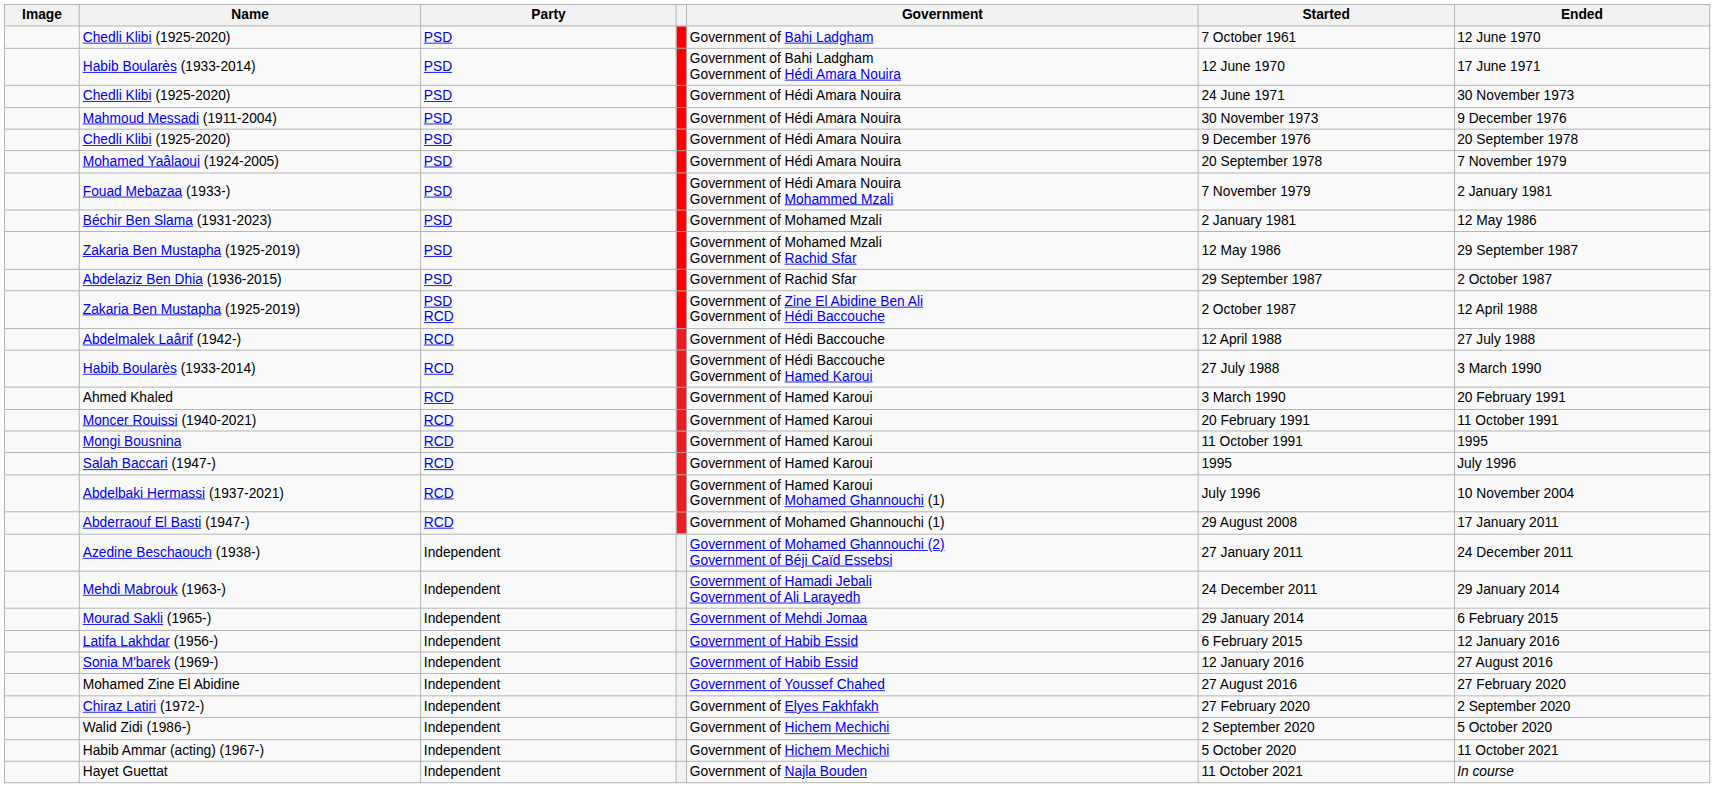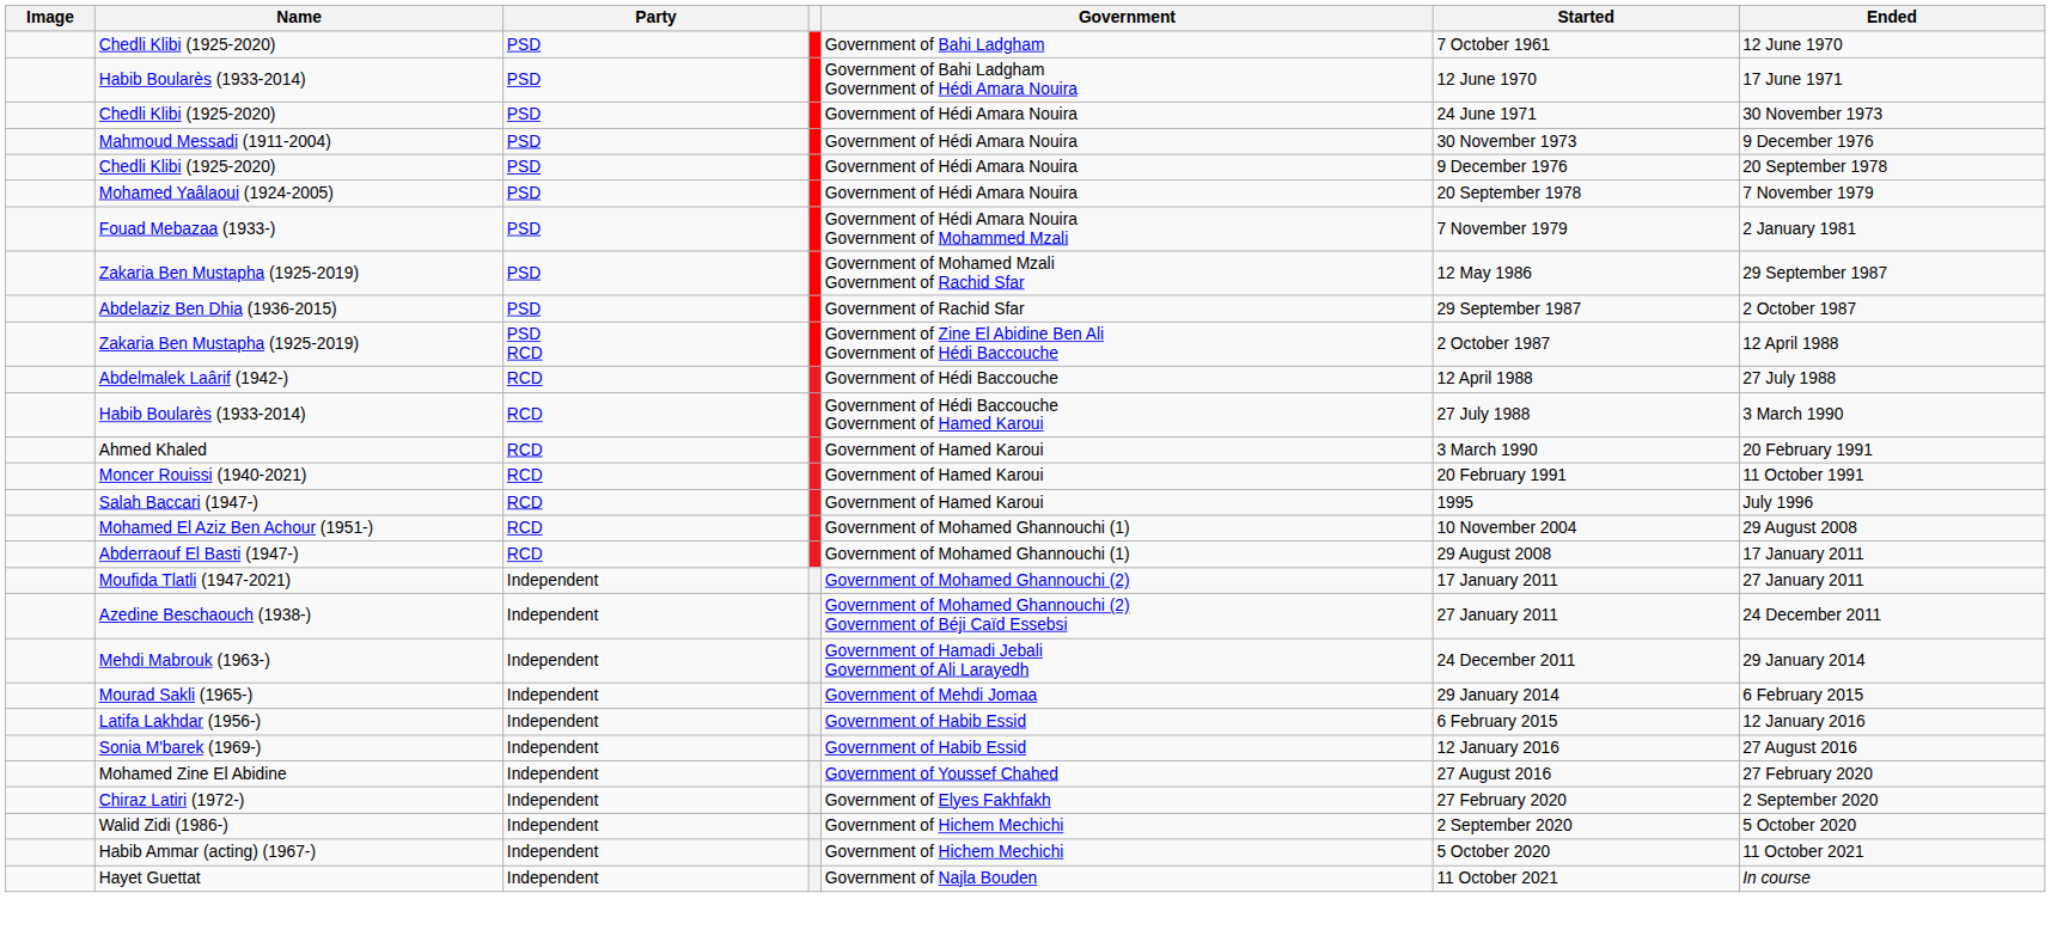- row: Béchir Ben Slama (1931-2023) | PSD | Government of Mohamed Mzali | 2 January 1981 | 12 May 1986
- row: Mongi Bousnina | RCD | Government of Hamed Karoui | 11 October 1991 | 1995
- row: Abdelbaki Hermassi (1937-2021) | RCD | Government of Hamed Karoui Government of Mohamed Ghannouchi (1) | July 1996 | 10 November 2004
+ row: Mohamed El Aziz Ben Achour (1951-) | RCD | Government of Mohamed Ghannouchi (1) | 10 November 2004 | 29 August 2008
+ row: Moufida Tlatli (1947-2021) | Independent | Government of Mohamed Ghannouchi (2) | 17 January 2011 | 27 January 2011
